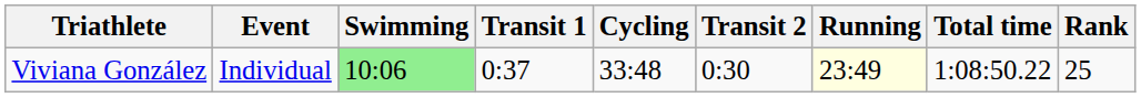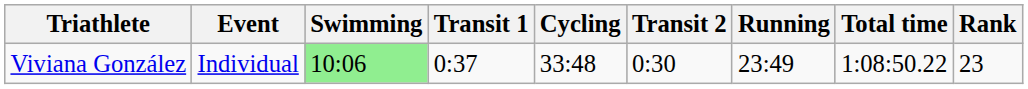Viviana González | Running: lightyellow background -> no background
Viviana González | Rank: 25 -> 23
